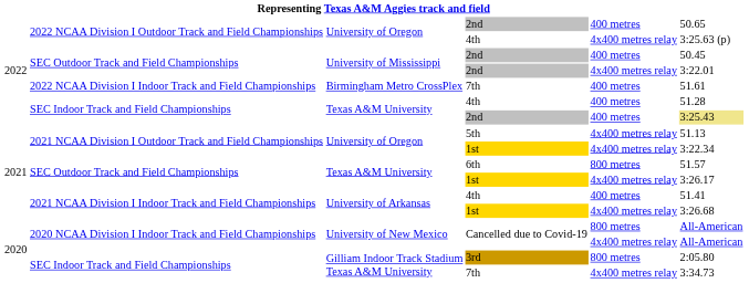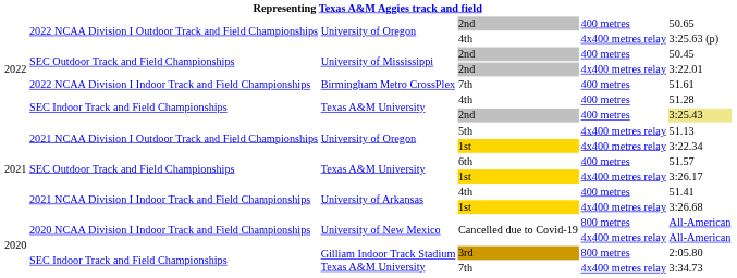6th | column 5: 800 metres -> 400 metres
